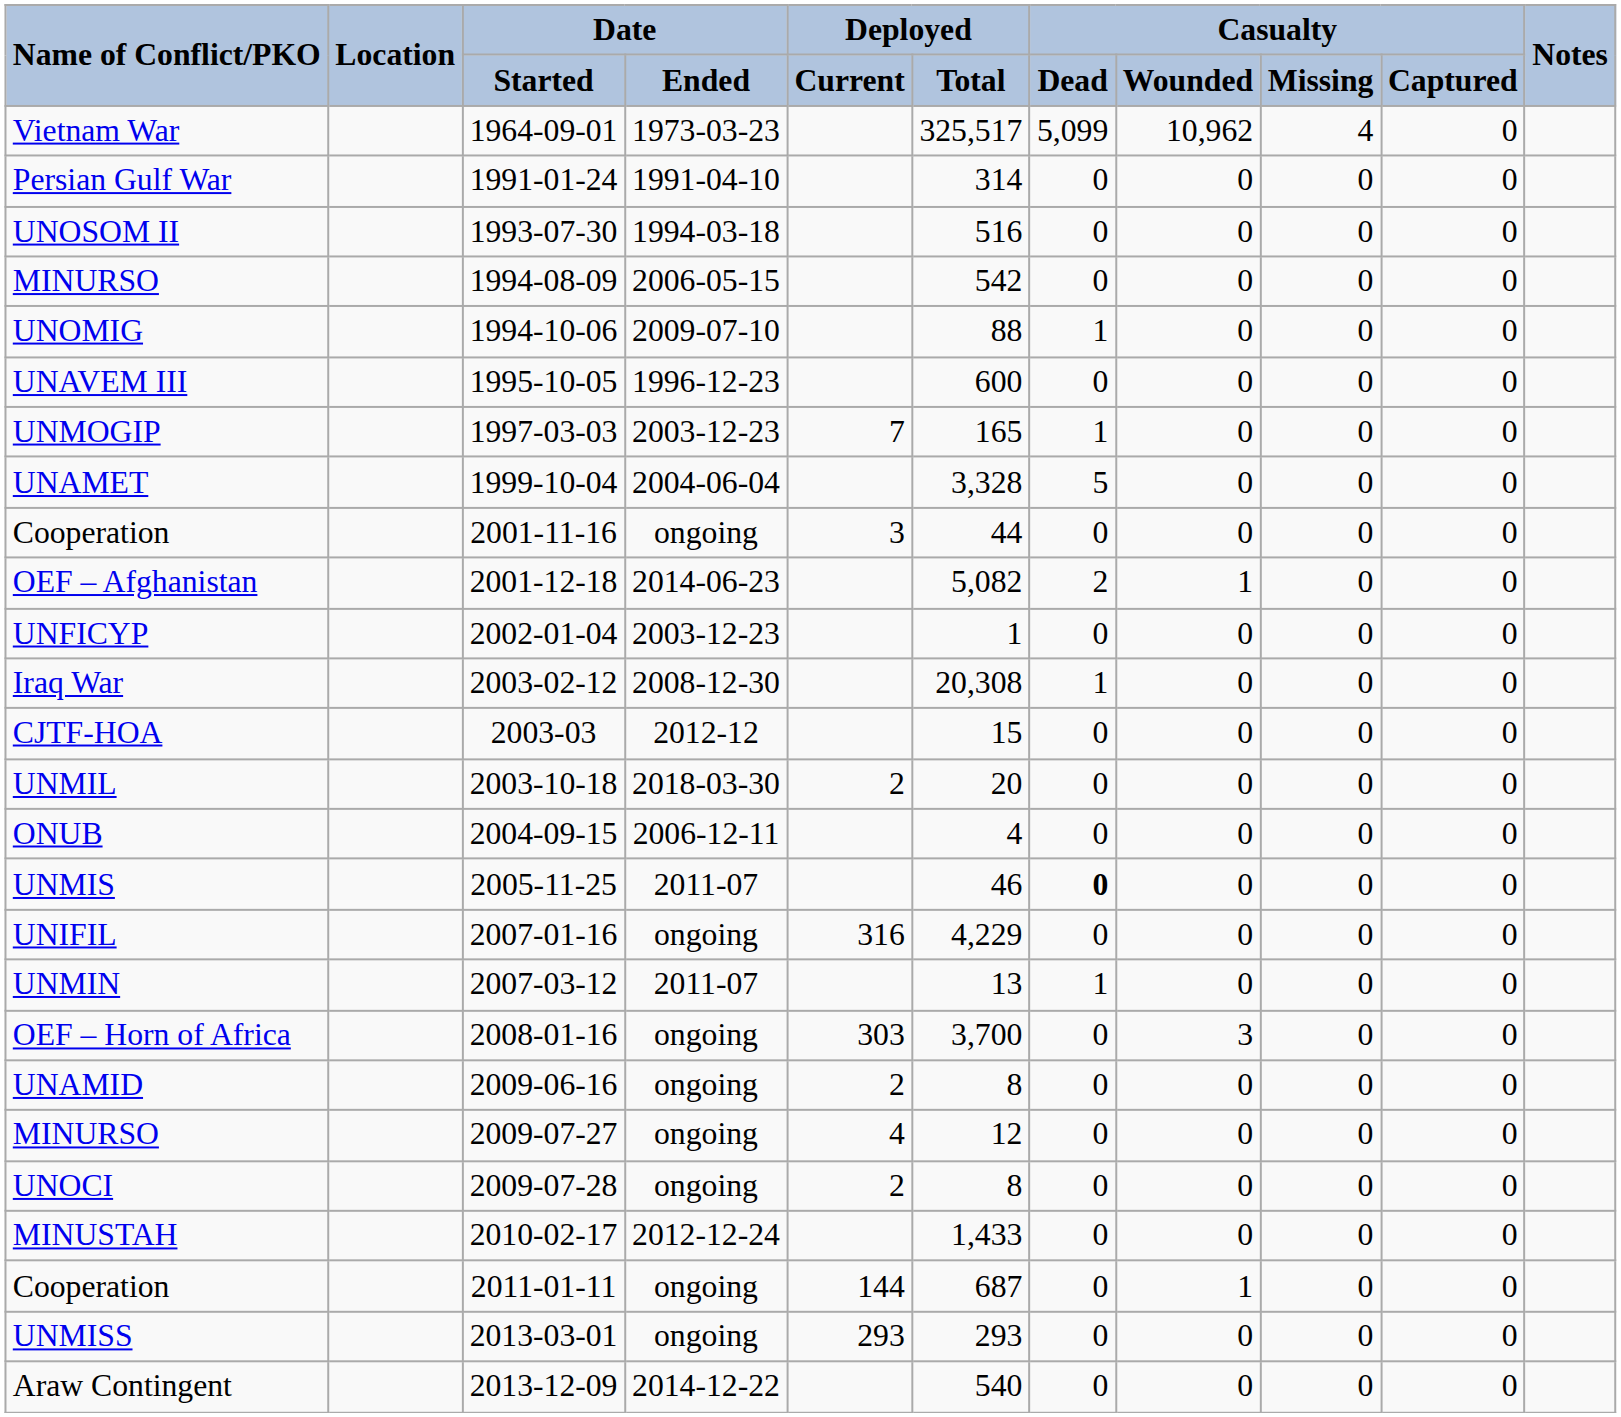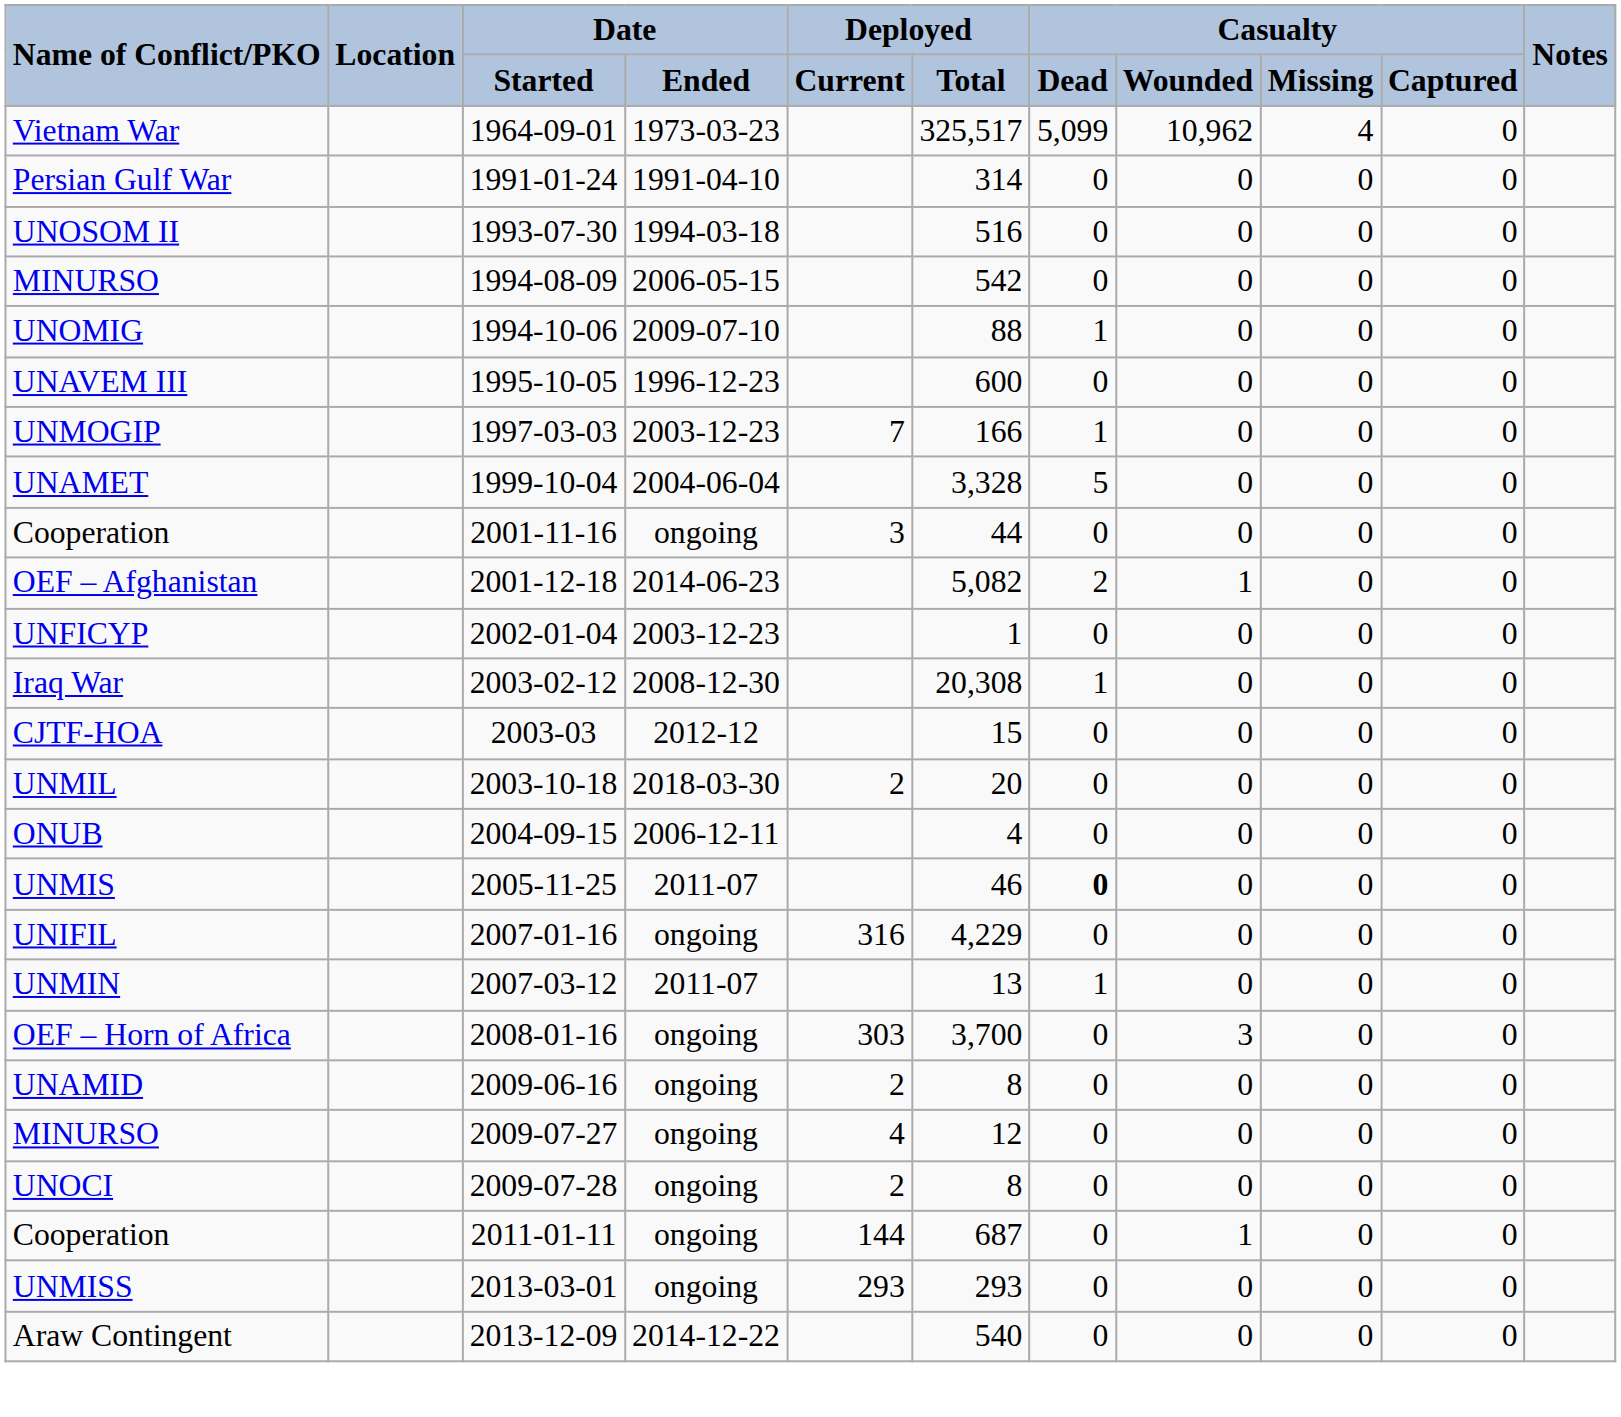UNMOGIP | Deployed / Total: 165 -> 166
- row: MINUSTAH | 2010-02-17 | 2012-12-24 | 1,433 | 0 | 0 | 0 | 0
